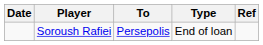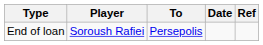columns swapped: Date <-> Type
